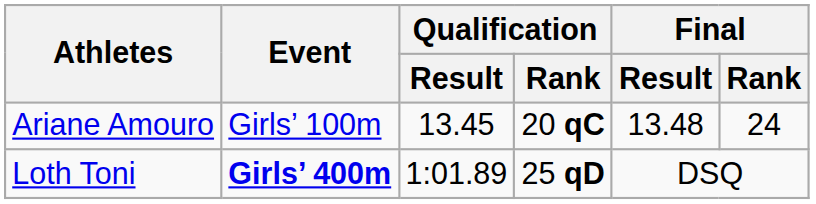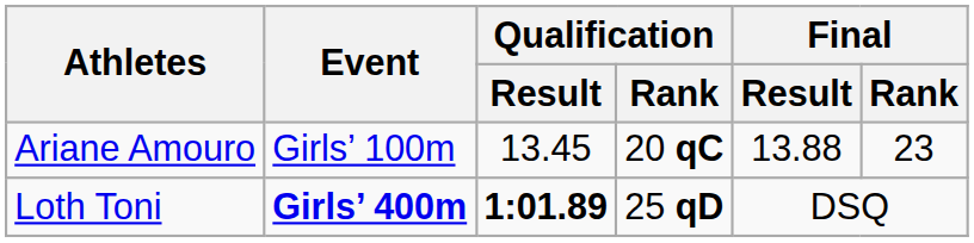Ariane Amouro | Final / Result: 13.48 -> 13.88
Ariane Amouro | Final / Rank: 24 -> 23
Loth Toni | Qualification / Result: normal -> bold
